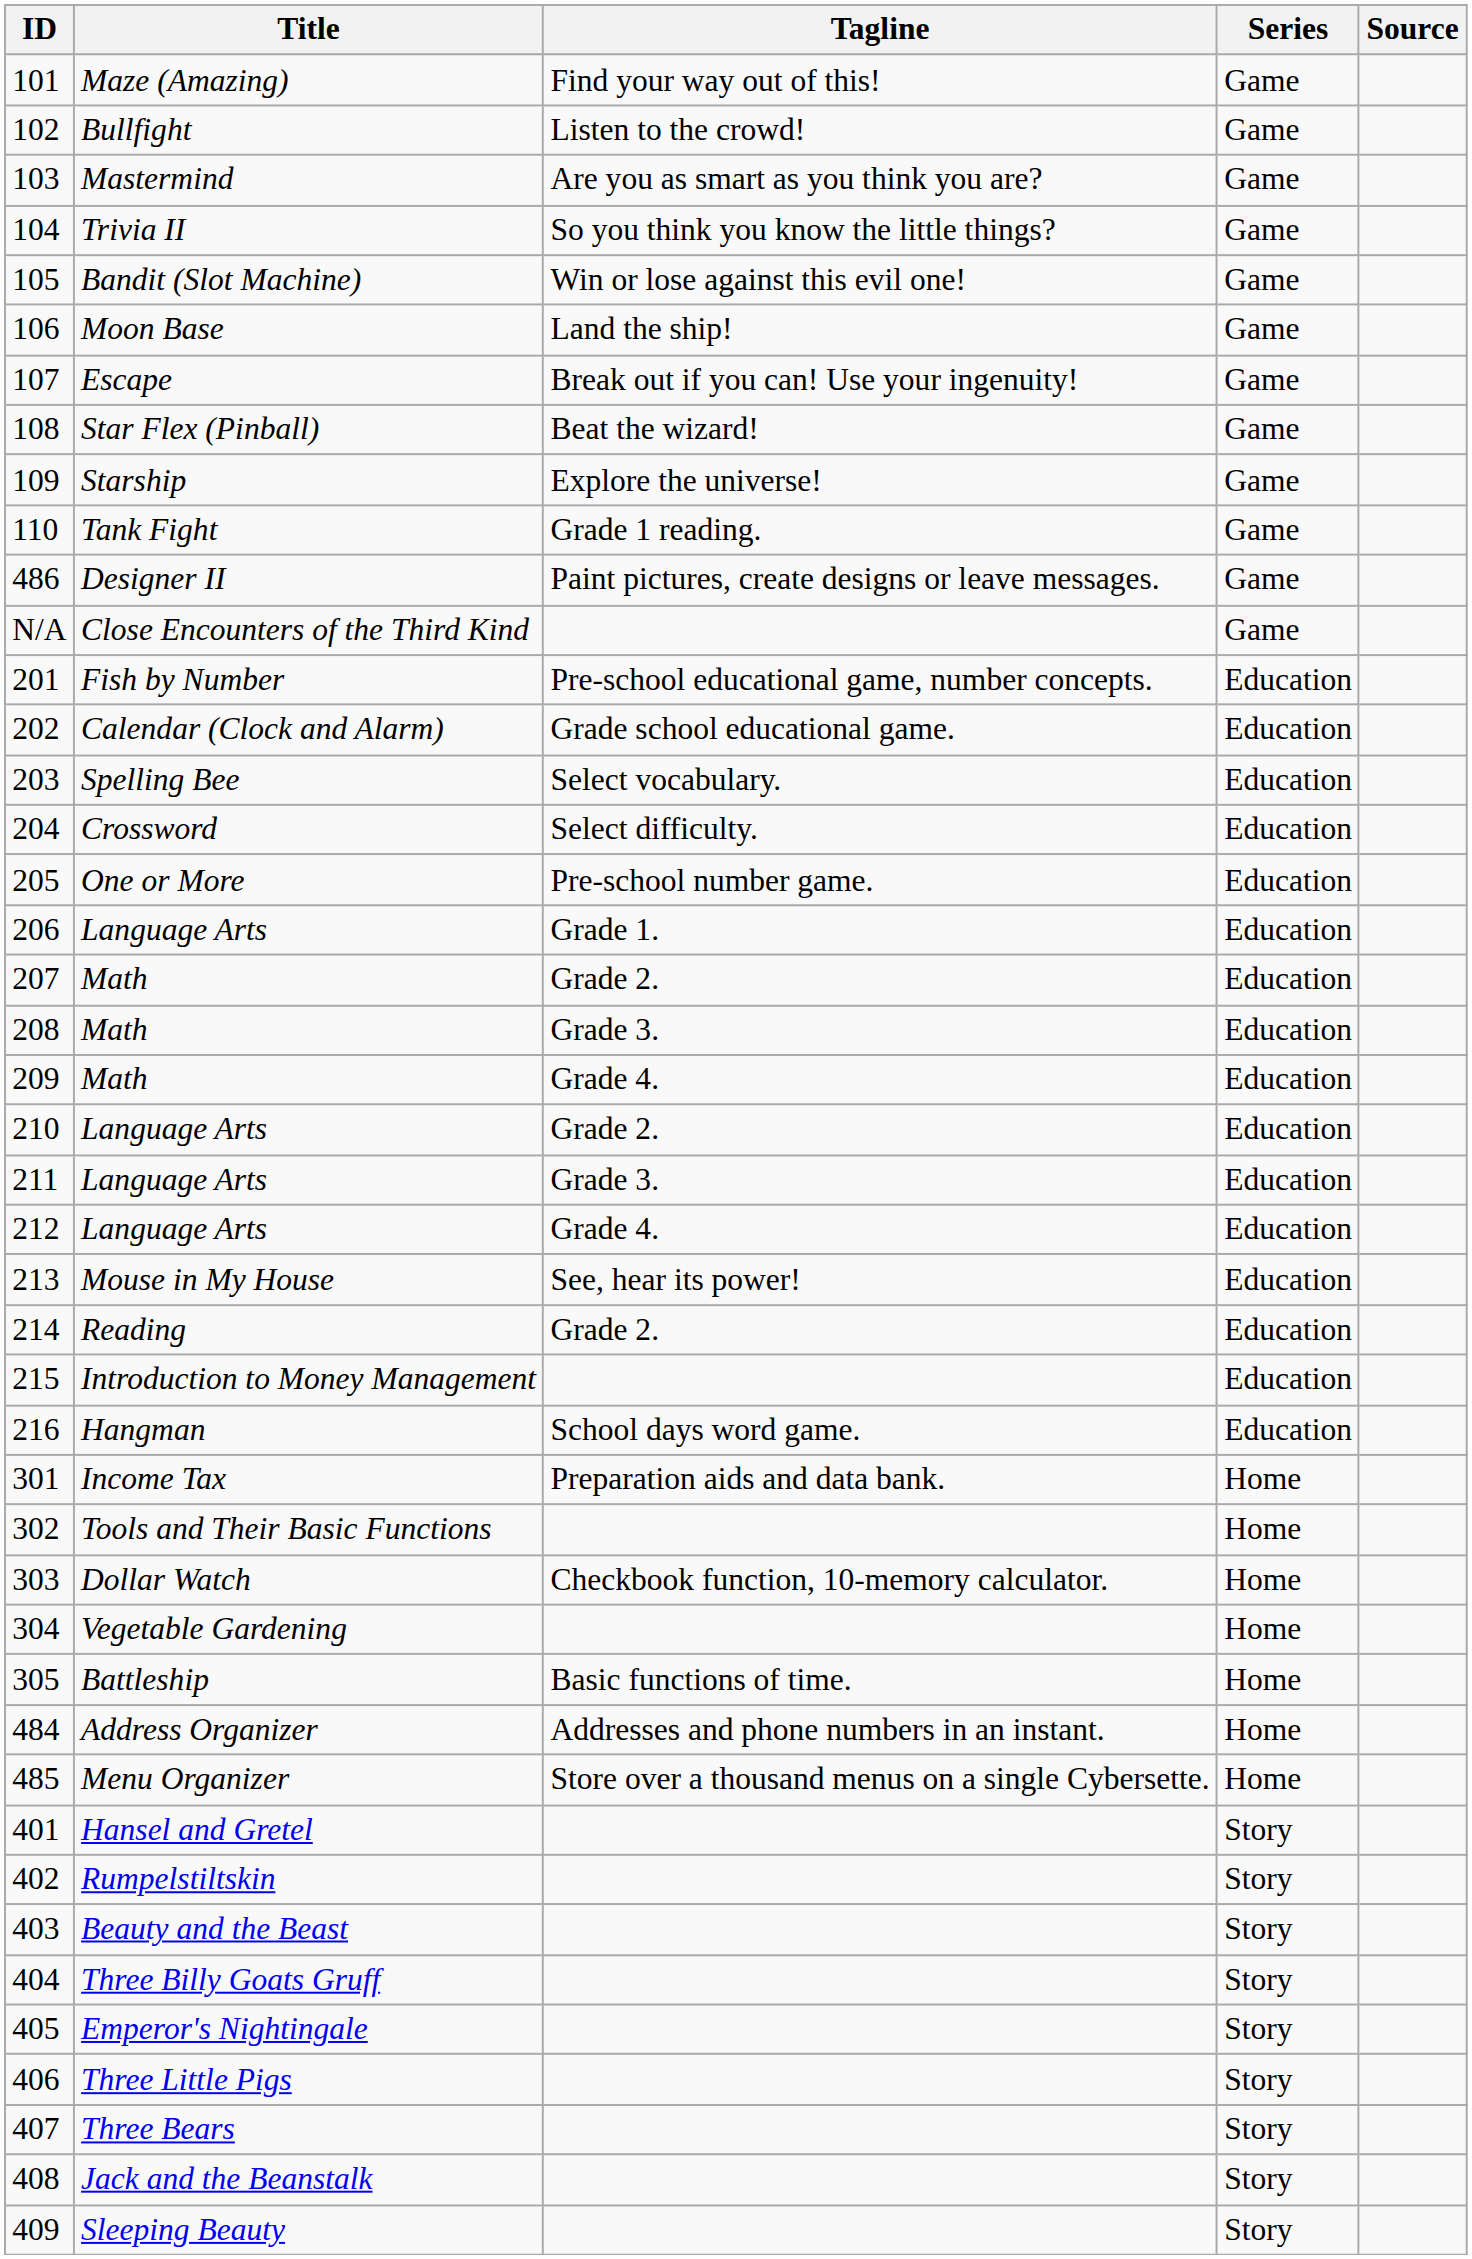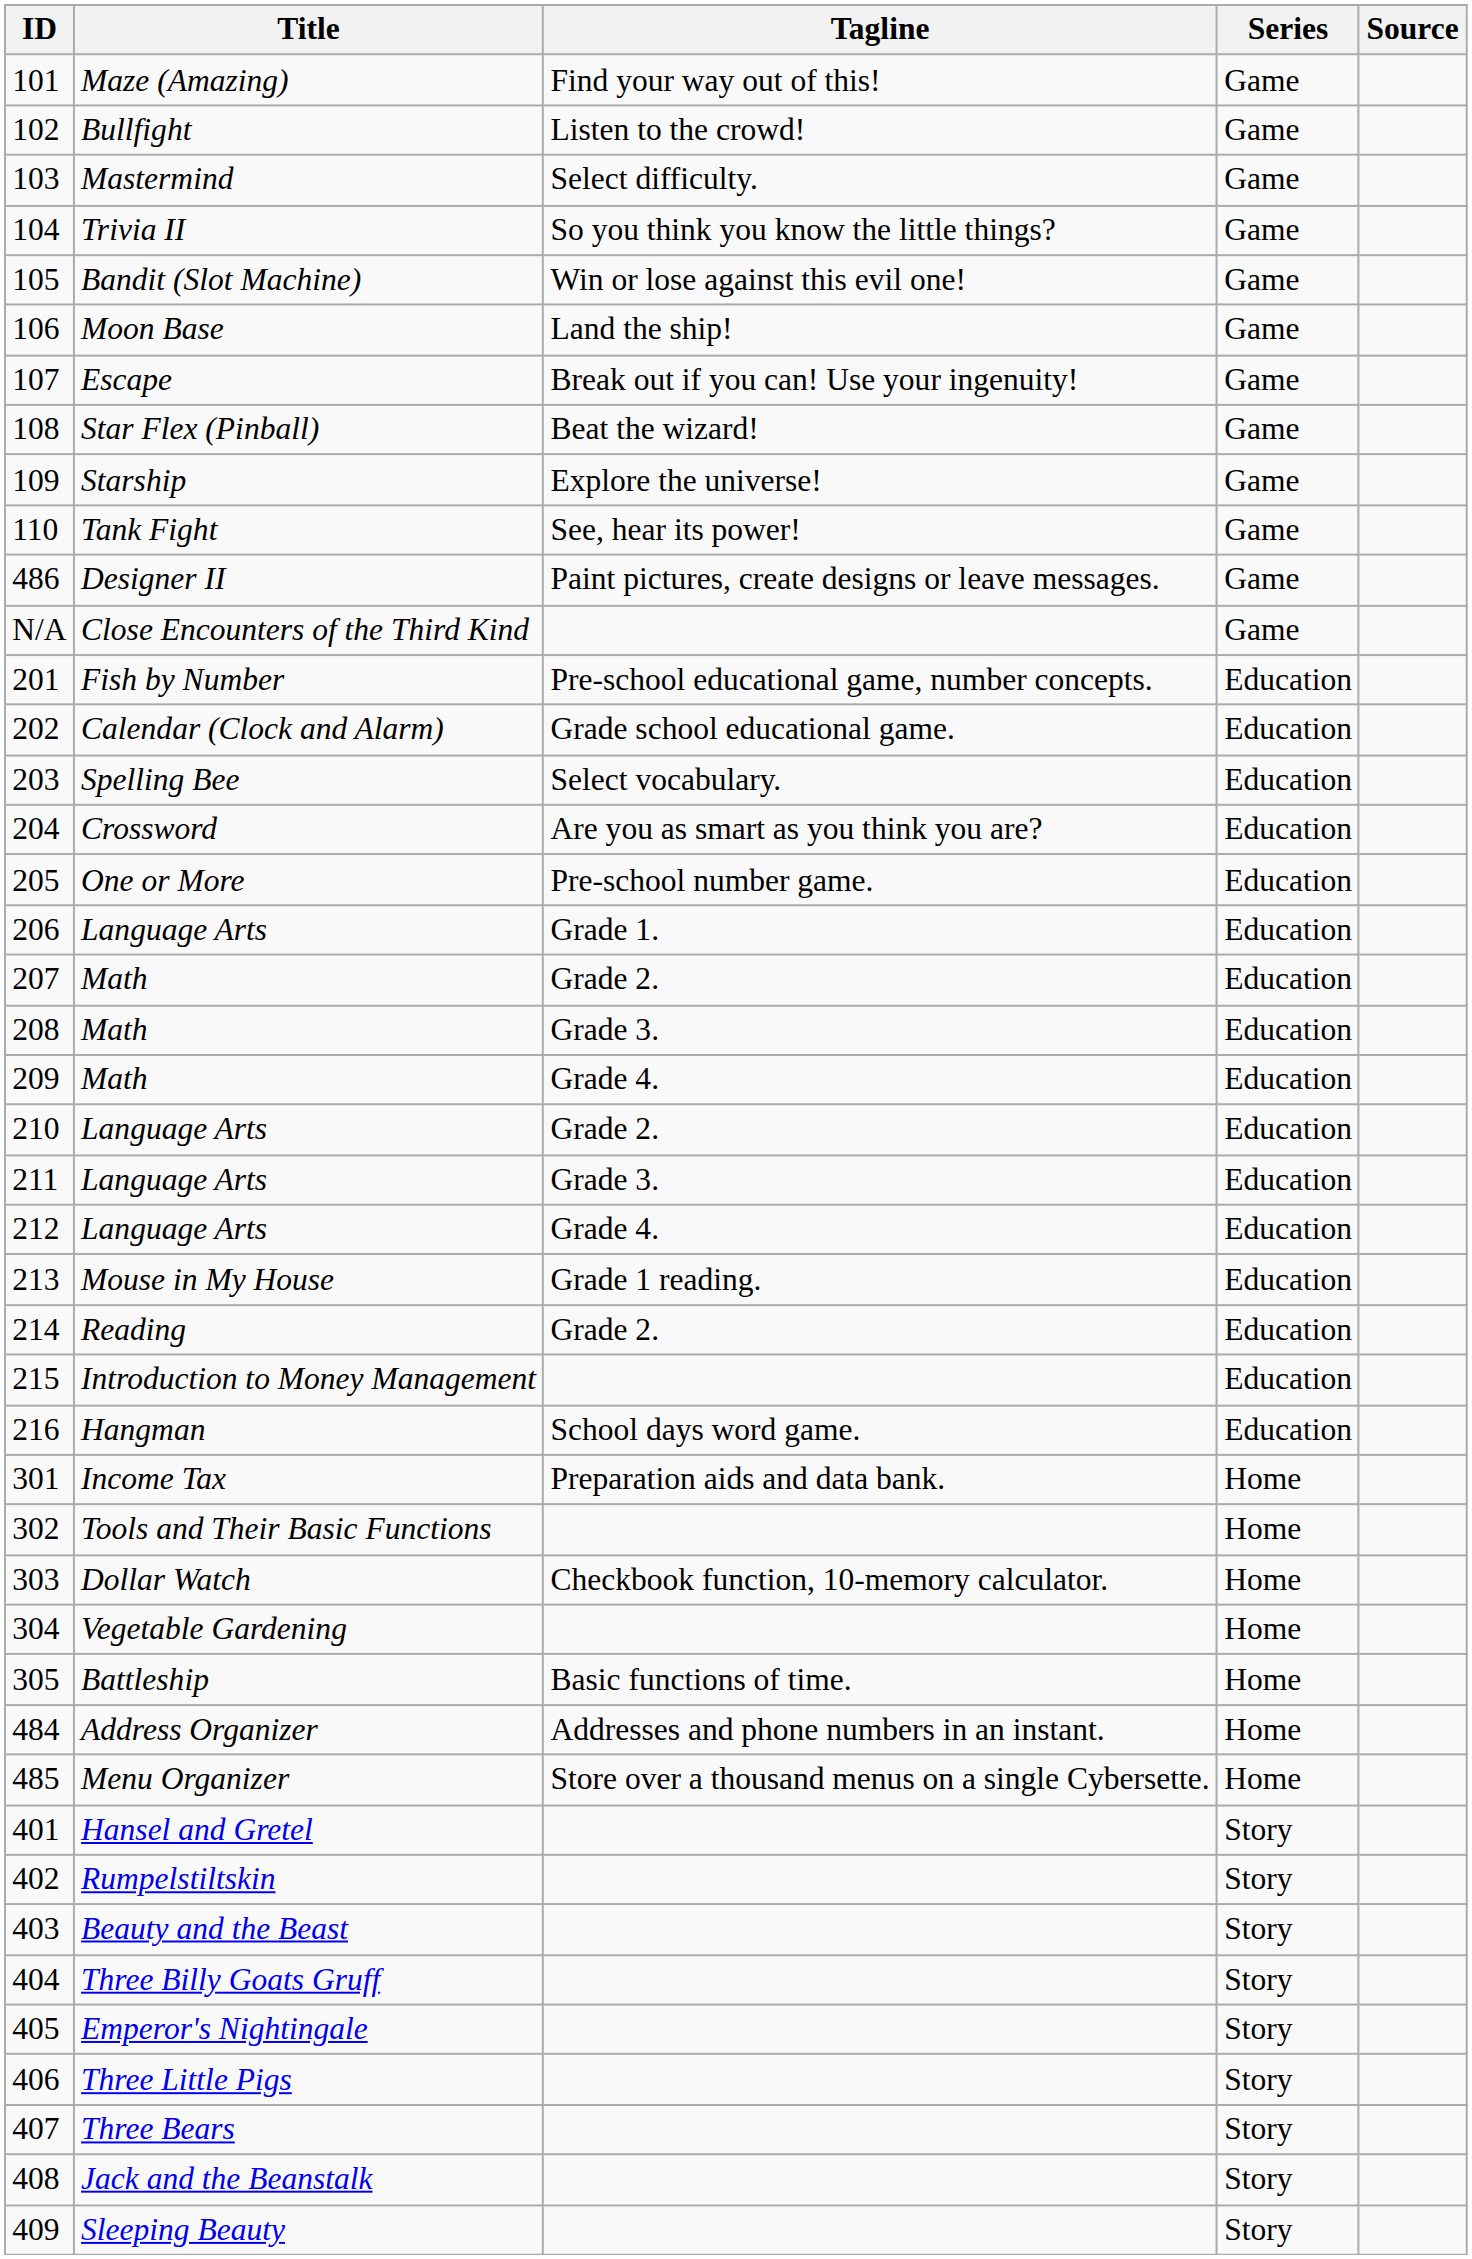103 | Tagline: Are you as smart as you think you are? -> Select difficulty.
110 | Tagline: Grade 1 reading. -> See, hear its power!
204 | Tagline: Select difficulty. -> Are you as smart as you think you are?
213 | Tagline: See, hear its power! -> Grade 1 reading.
